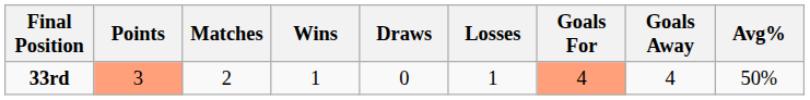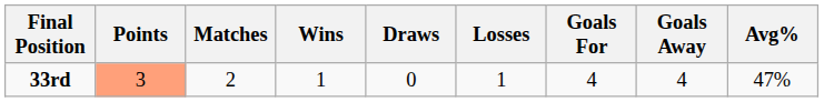33rd | Goals For: lightsalmon background -> no background
33rd | Avg%: 50% -> 47%
